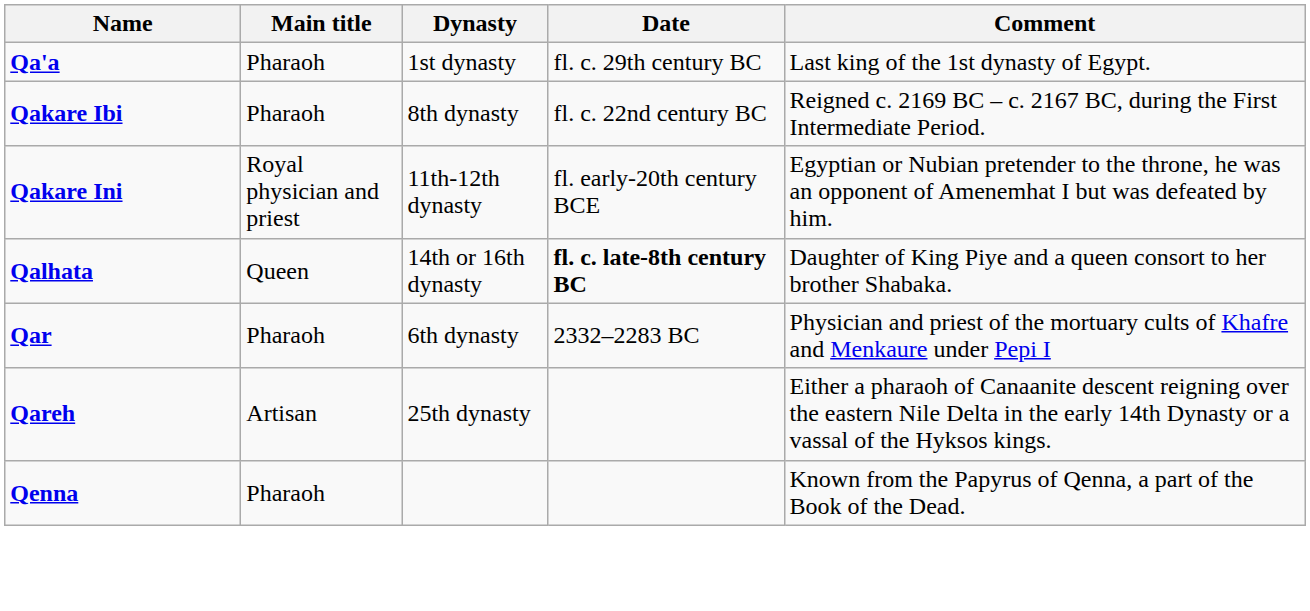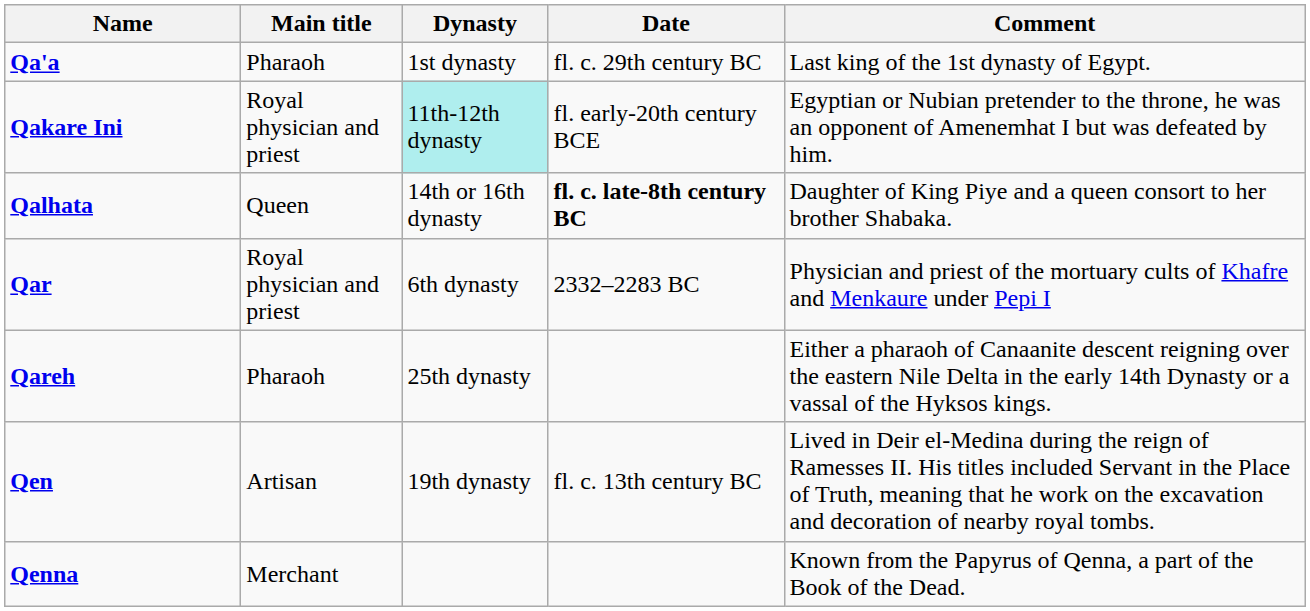- row: Qakare Ibi | Pharaoh | 8th dynasty | fl. c. 22nd century BC | Reigned c. 2169 BC – c. 2167 BC, during the First Intermediate Period.
Qakare Ini | Dynasty: no background -> paleturquoise background
Qar | Main title: Pharaoh -> Royal physician and priest
Qareh | Main title: Artisan -> Pharaoh
+ row: Qen | Artisan | 19th dynasty | fl. c. 13th century BC | Lived in Deir el-Medina during the reign of Ramesses II. His titles included Servant in the Place of Truth, meaning that he work on the excavation and decoration of nearby royal tombs.
Qenna | Main title: Pharaoh -> Merchant
